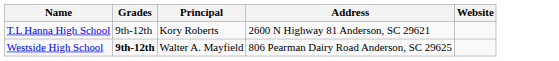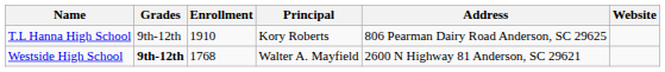+ column: Enrollment | 1910 | 1768
T.L Hanna High School | Address: 2600 N Highway 81 Anderson, SC 29621 -> 806 Pearman Dairy Road Anderson, SC 29625
Westside High School | Address: 806 Pearman Dairy Road Anderson, SC 29625 -> 2600 N Highway 81 Anderson, SC 29621
